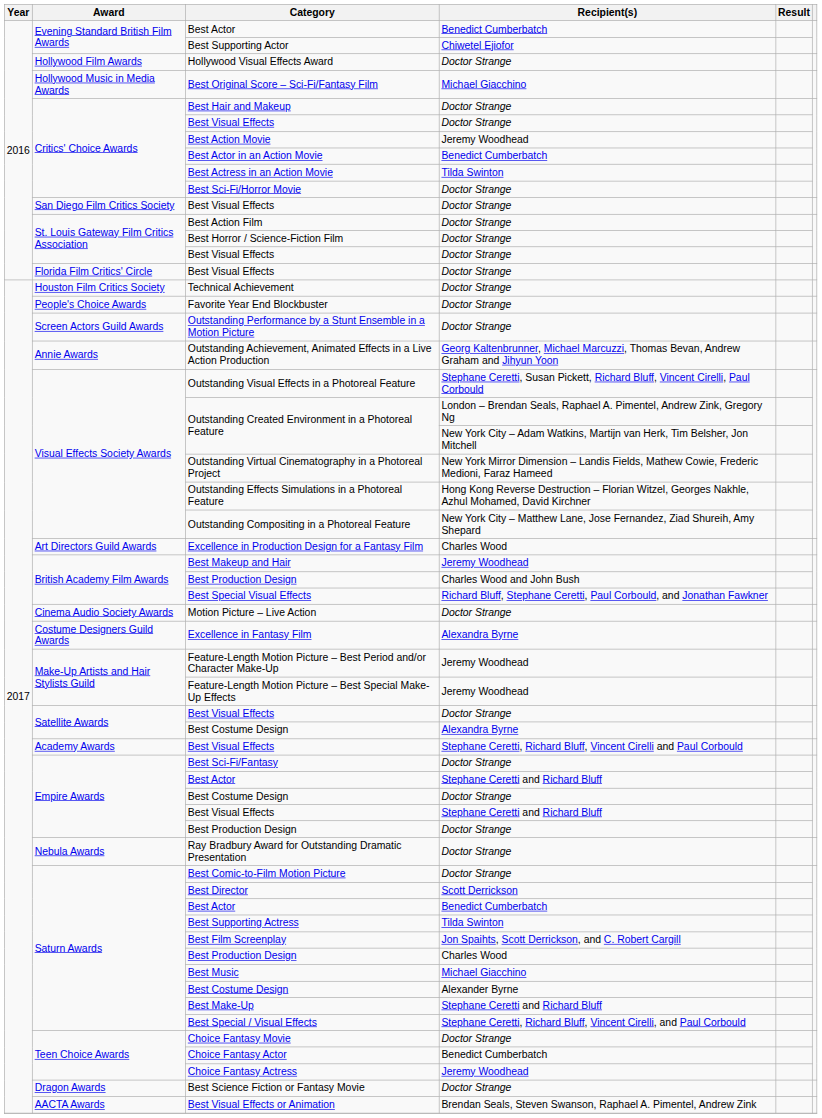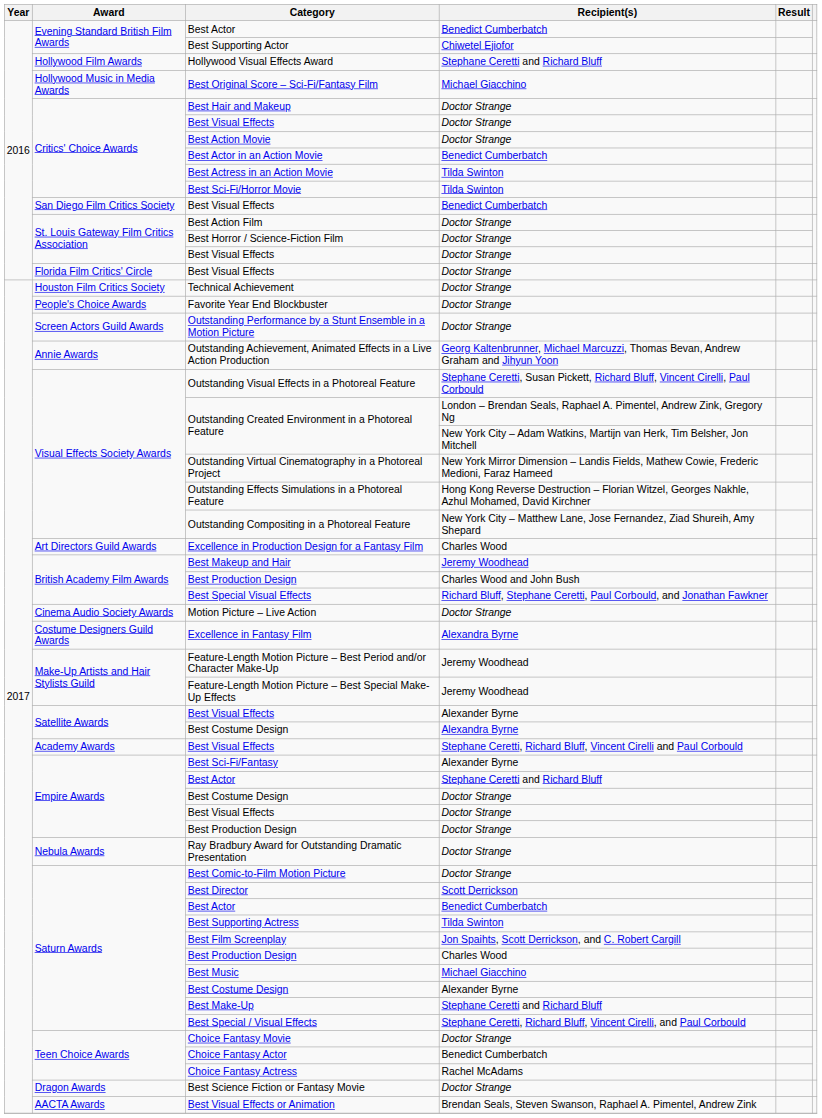Hollywood Visual Effects Award | Recipient(s): Doctor Strange -> Stephane Ceretti and Richard Bluff
Best Action Movie | Recipient(s): Jeremy Woodhead -> Doctor Strange
Best Sci-Fi/Horror Movie | Recipient(s): Doctor Strange -> Tilda Swinton
San Diego Film Critics Society / Best Visual Effects | Recipient(s): Doctor Strange -> Benedict Cumberbatch
Satellite Awards / Best Visual Effects | Recipient(s): Doctor Strange -> Alexander Byrne
Best Sci-Fi/Fantasy | Recipient(s): Doctor Strange -> Alexander Byrne
Empire Awards / Best Visual Effects | Recipient(s): Stephane Ceretti and Richard Bluff -> Doctor Strange
Choice Fantasy Actress | Recipient(s): Jeremy Woodhead -> Rachel McAdams
